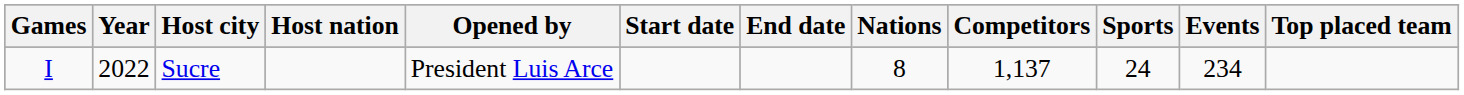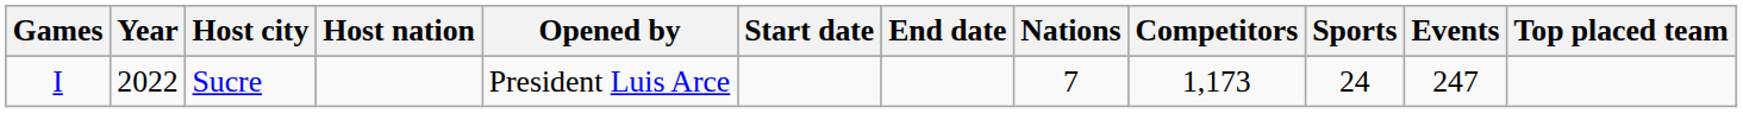Sucre | Nations: 8 -> 7
Sucre | Competitors: 1,137 -> 1,173
Sucre | Events: 234 -> 247
